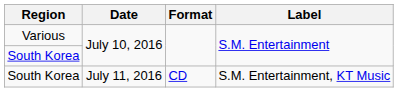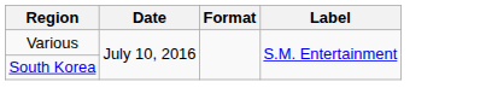- row: South Korea | July 11, 2016 | CD | S.M. Entertainment, KT Music
